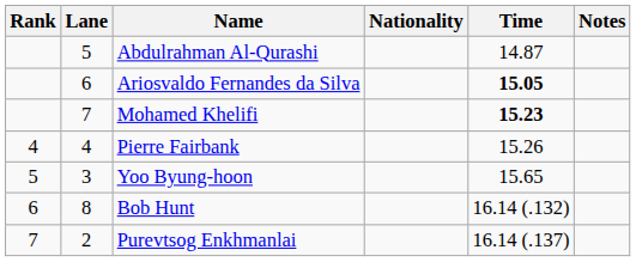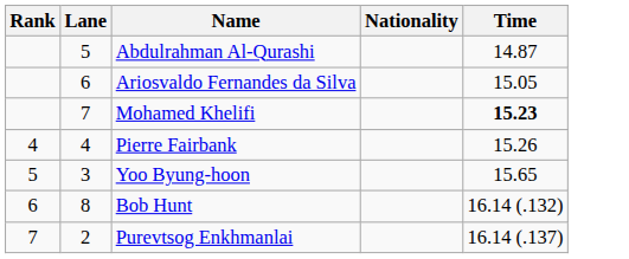- column: Notes
Ariosvaldo Fernandes da Silva | Time: bold -> normal
